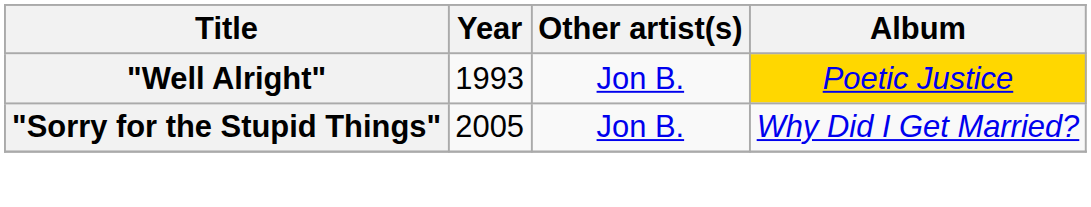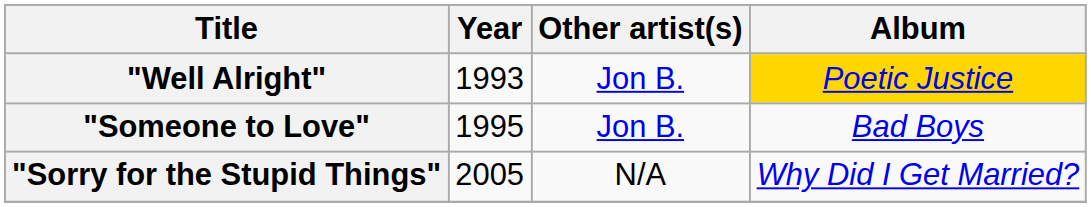+ row: "Someone to Love" | 1995 | Jon B. | Bad Boys
"Sorry for the Stupid Things" | Other artist(s): Jon B. -> N/A
